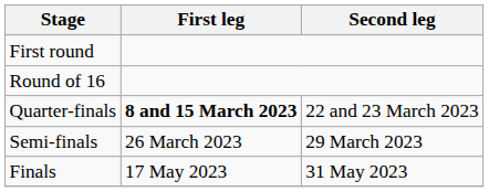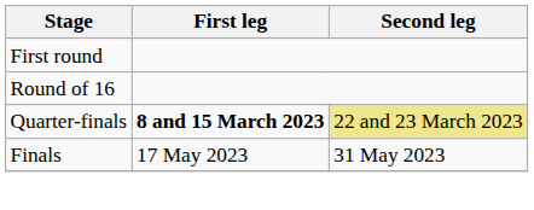Quarter-finals | Second leg: no background -> khaki background
- row: Semi-finals | 26 March 2023 | 29 March 2023
